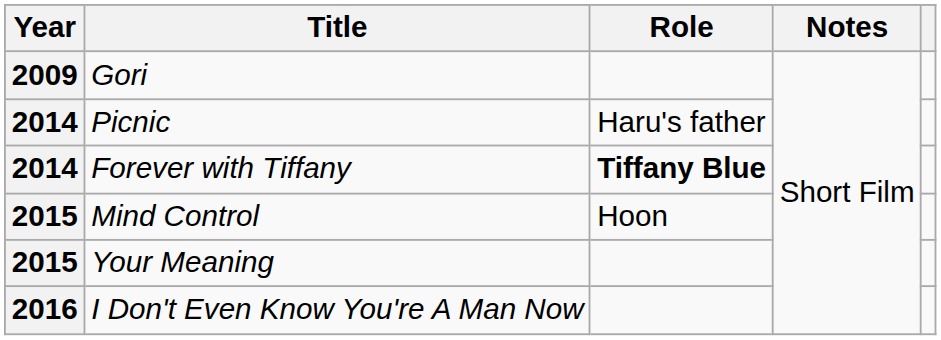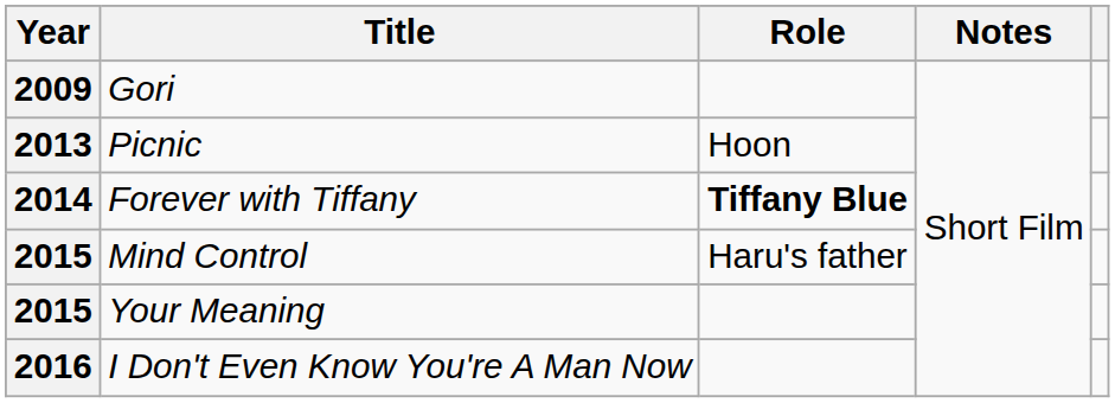Picnic | Year: 2014 -> 2013
Picnic | Role: Haru's father -> Hoon
Mind Control | Role: Hoon -> Haru's father
